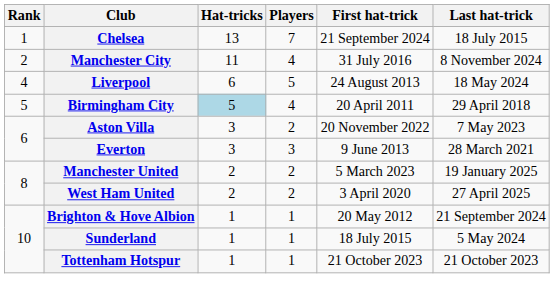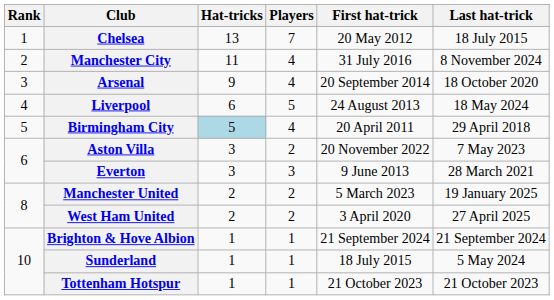Chelsea | First hat-trick: 21 September 2024 -> 20 May 2012
+ row: 3 | Arsenal | 9 | 4 | 20 September 2014 | 18 October 2020
Brighton & Hove Albion | First hat-trick: 20 May 2012 -> 21 September 2024
